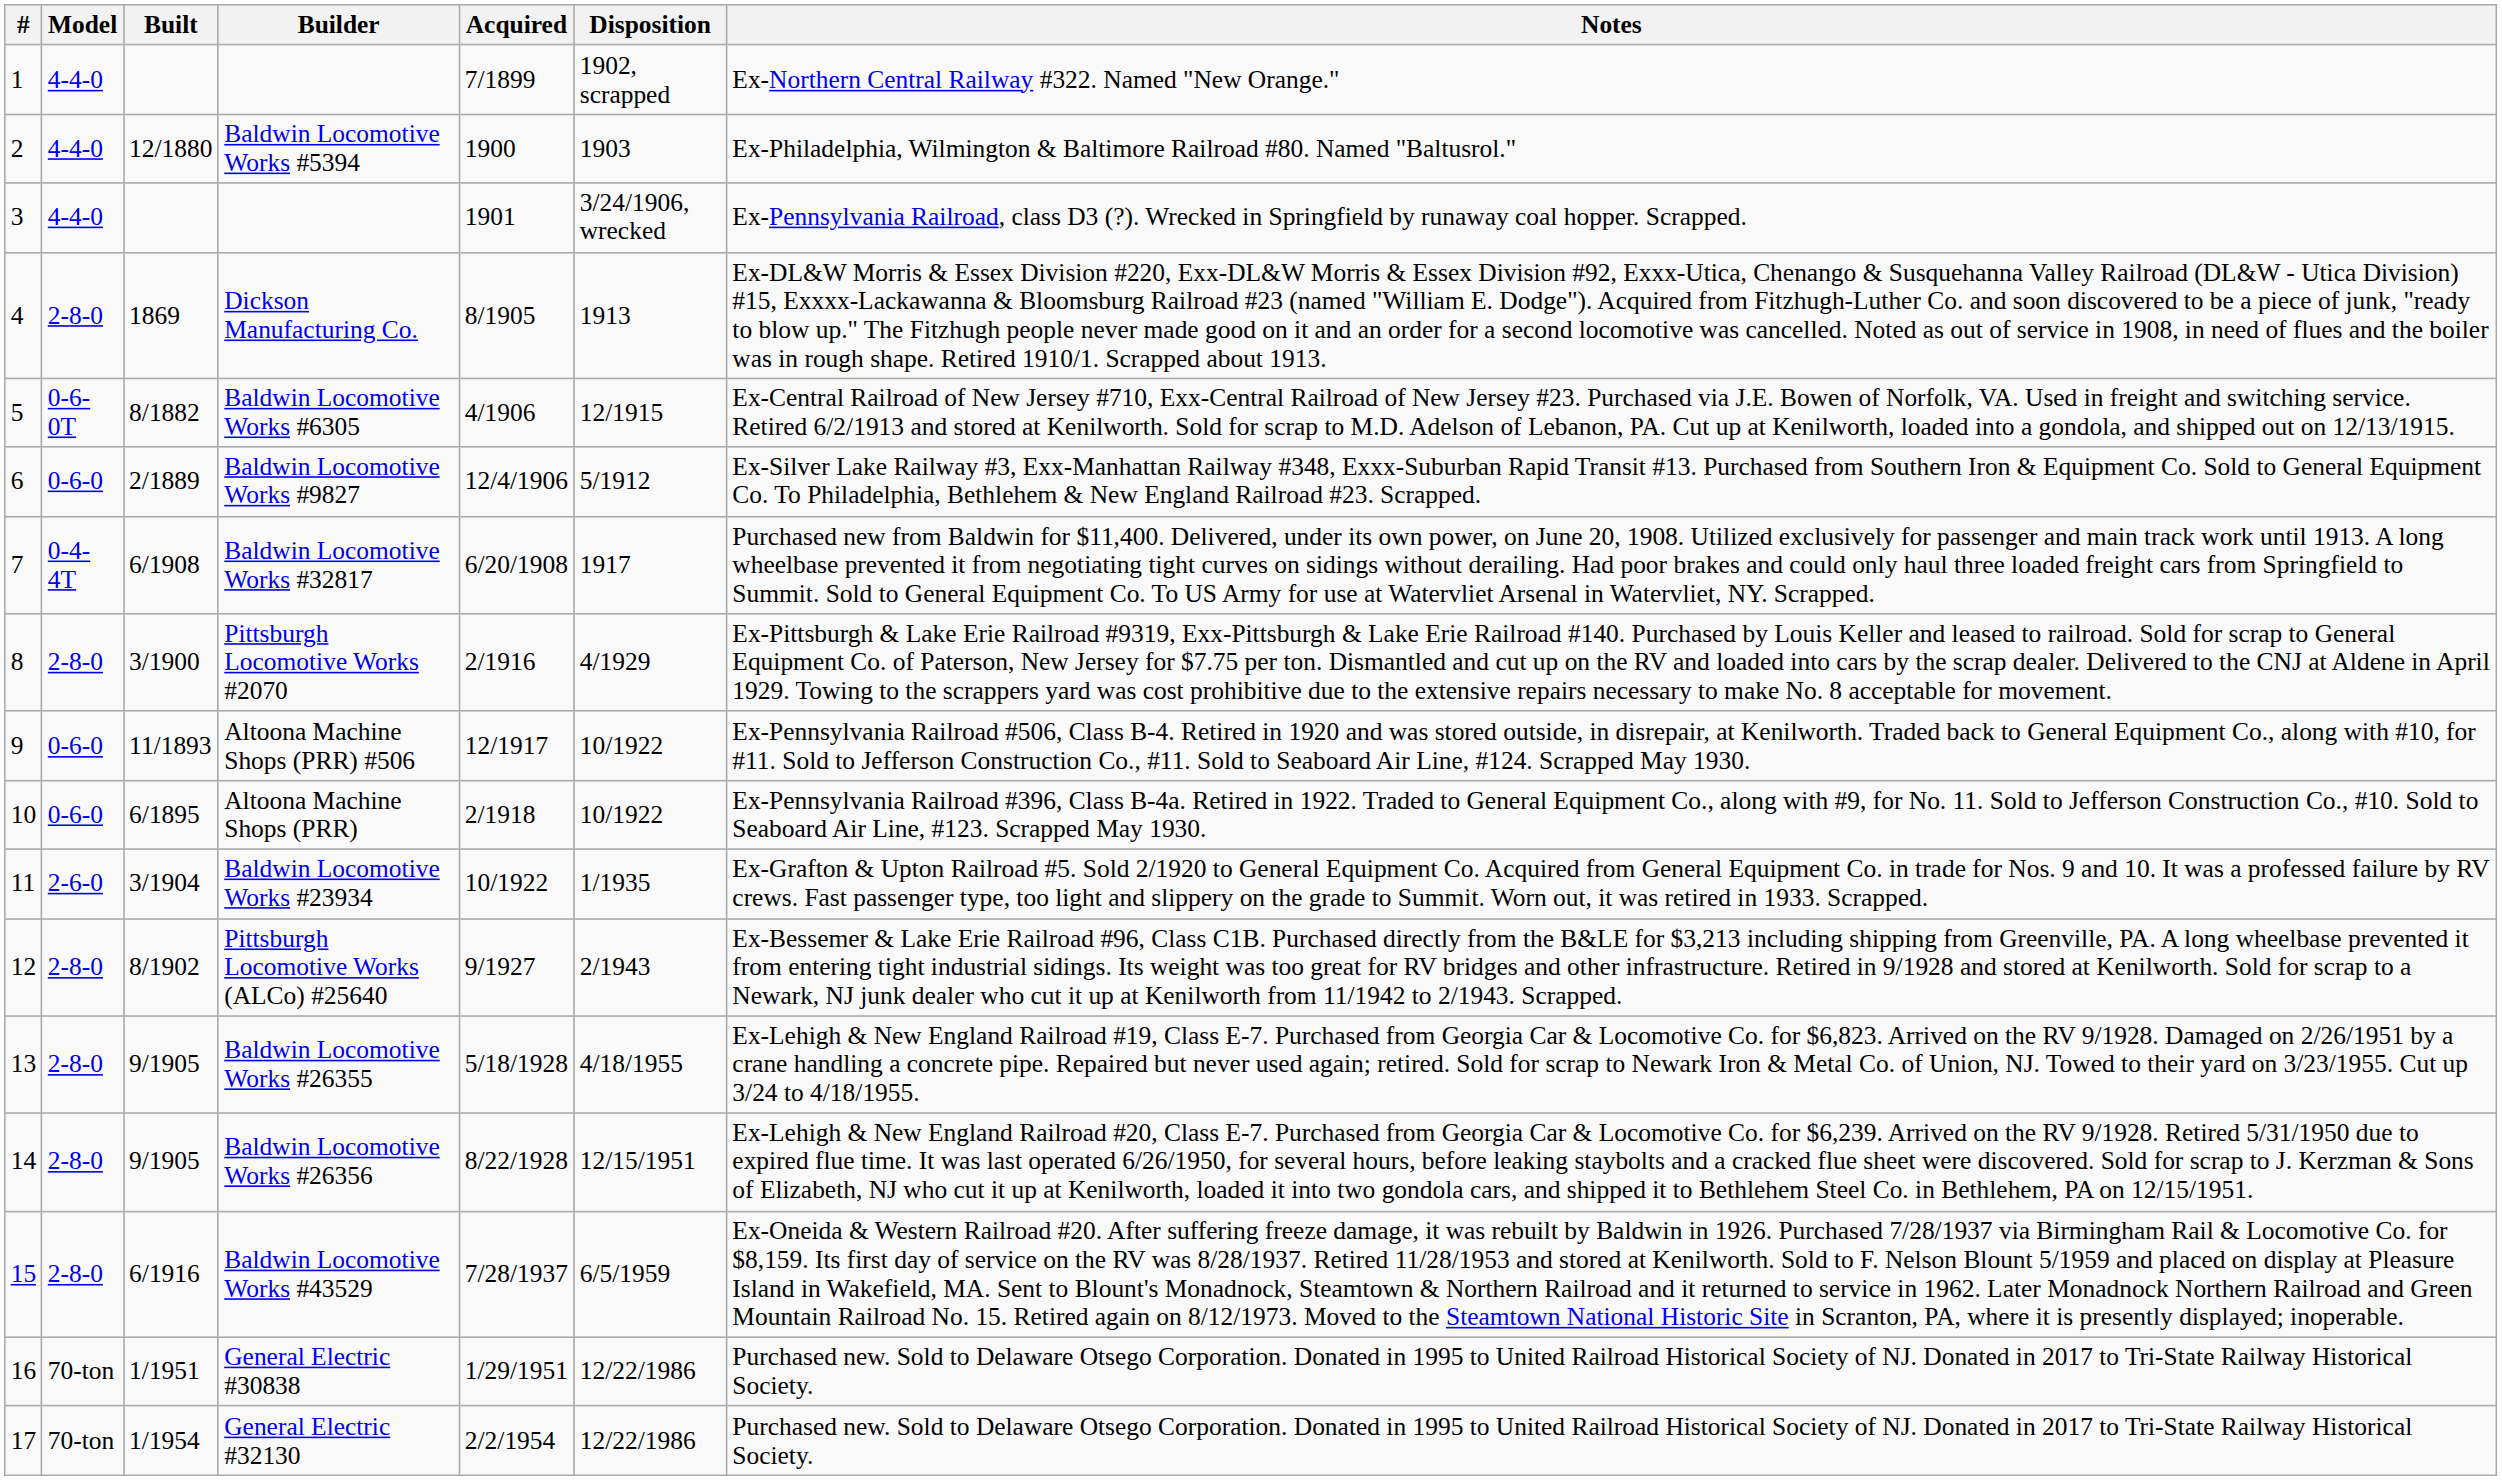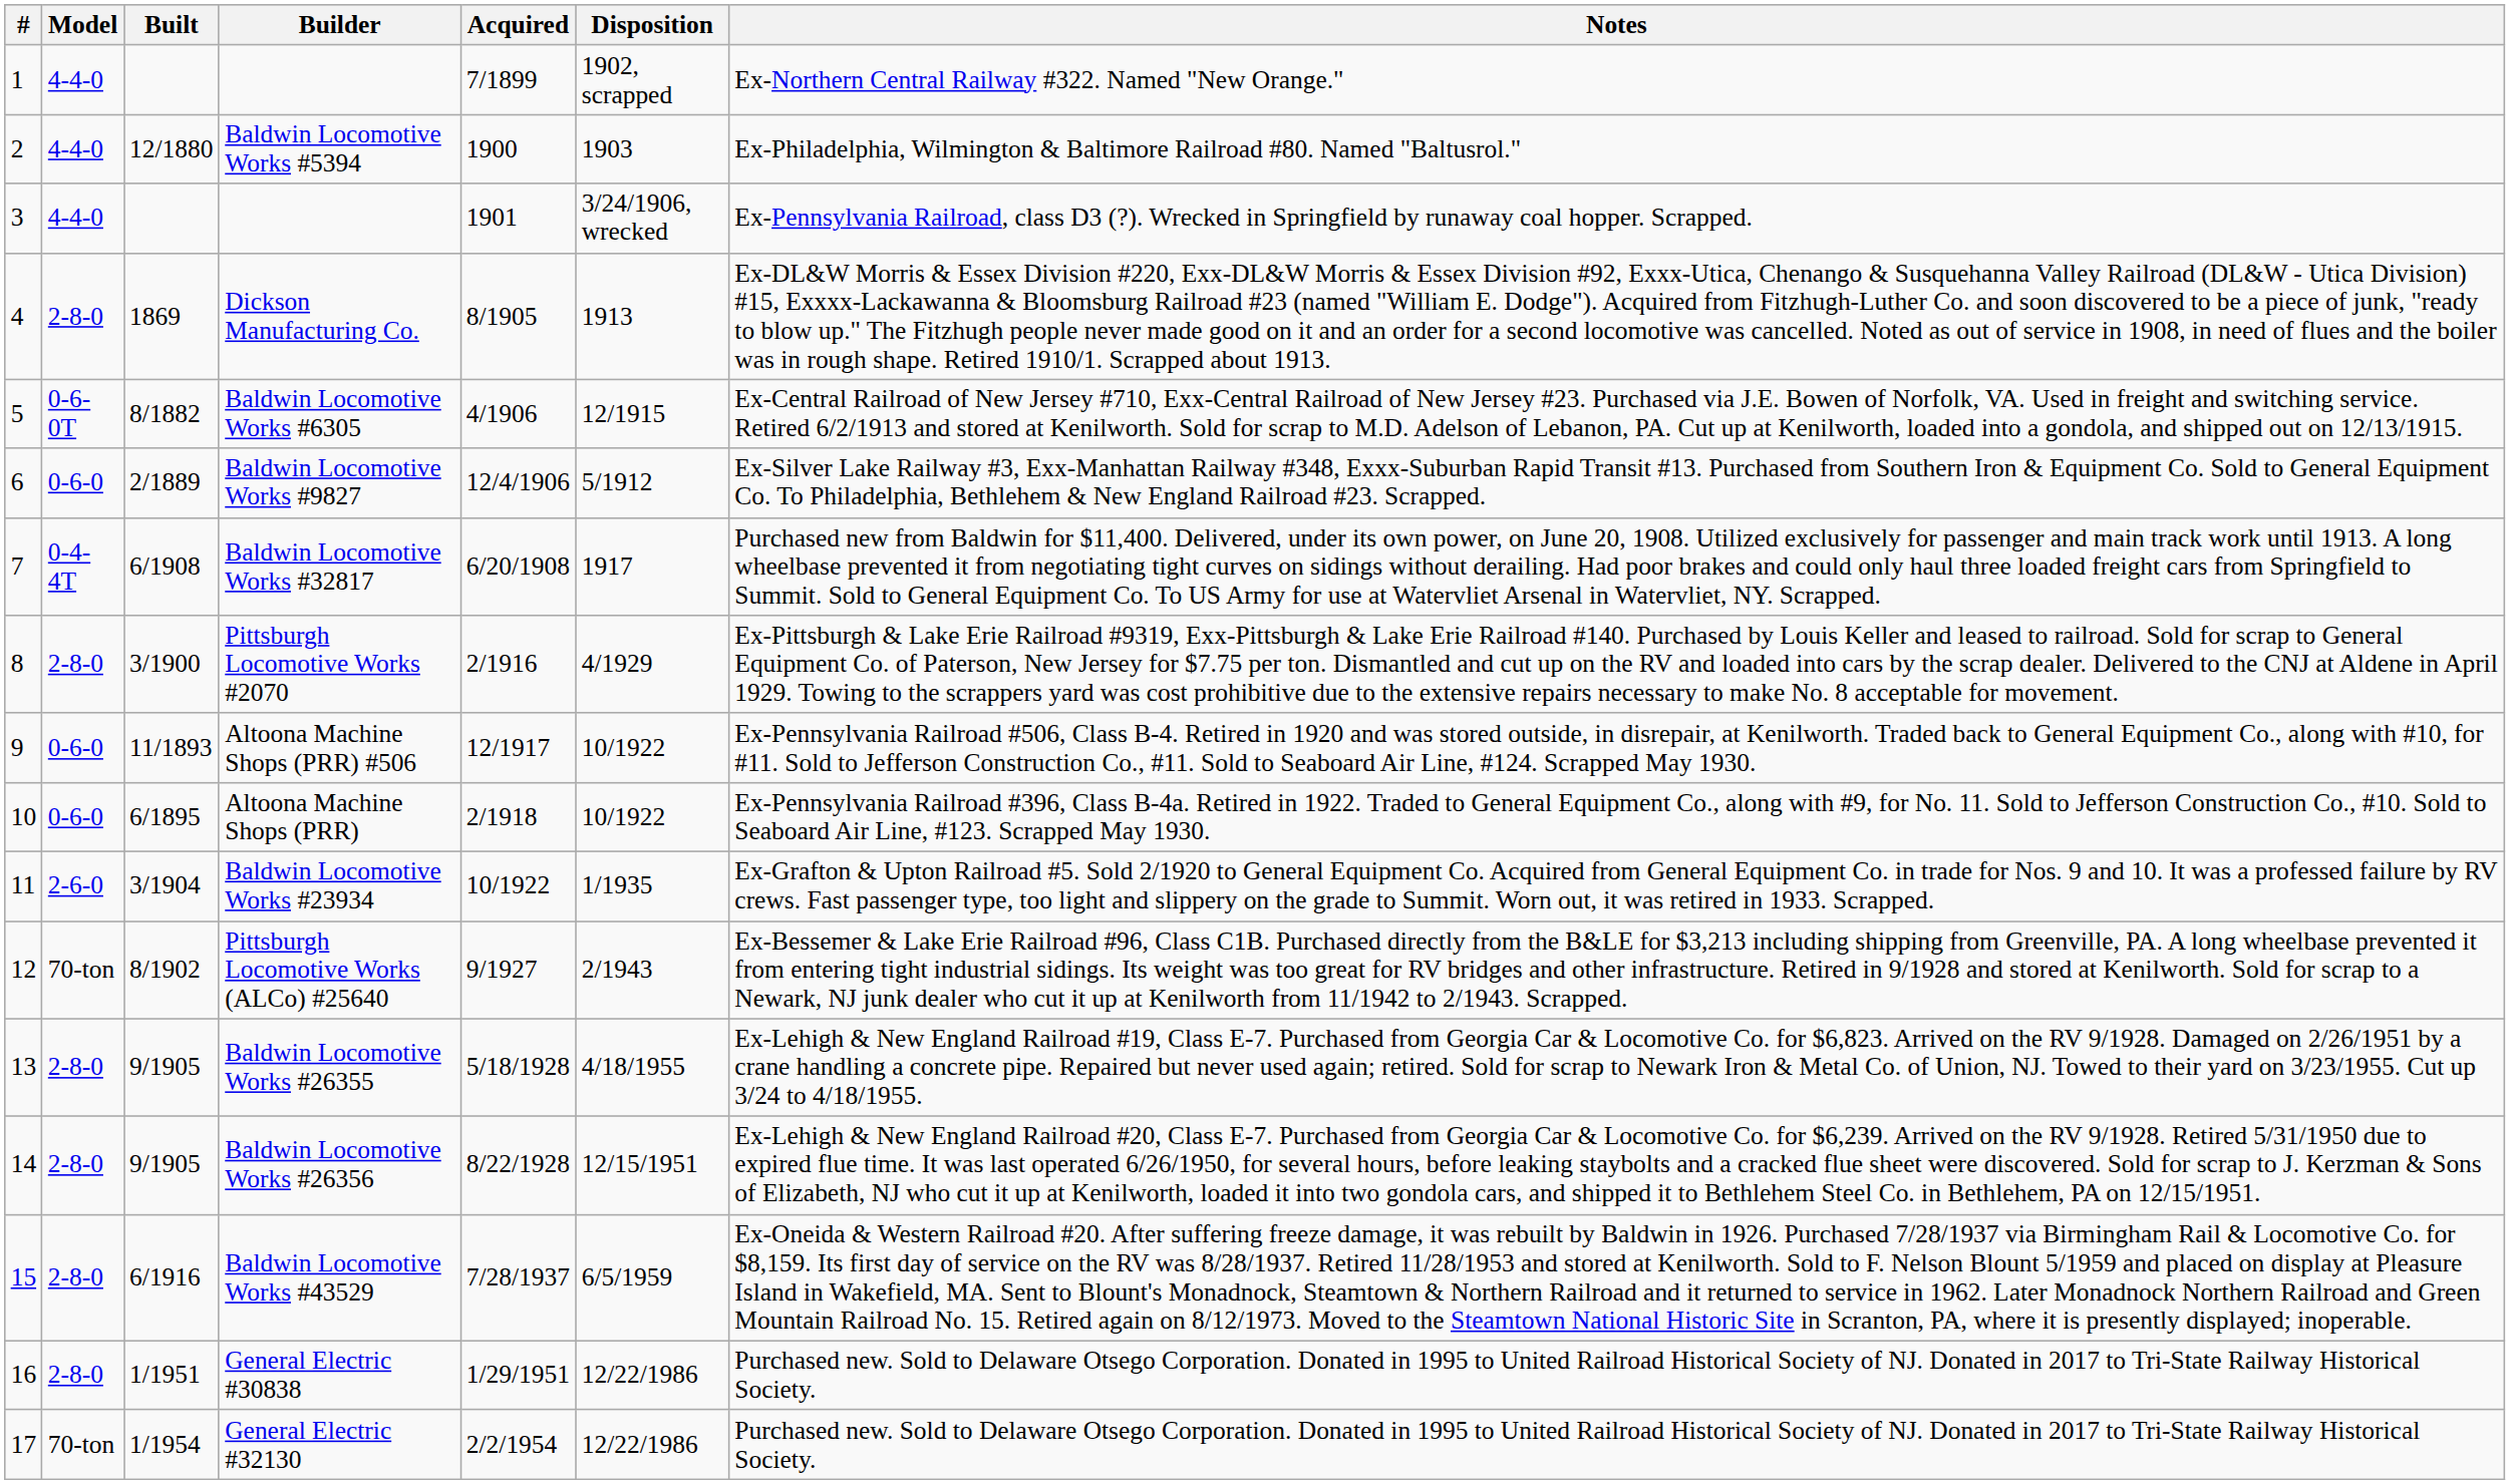Pittsburgh Locomotive Works (ALCo) #25640 | Model: 2-8-0 -> 70-ton
General Electric #30838 | Model: 70-ton -> 2-8-0
